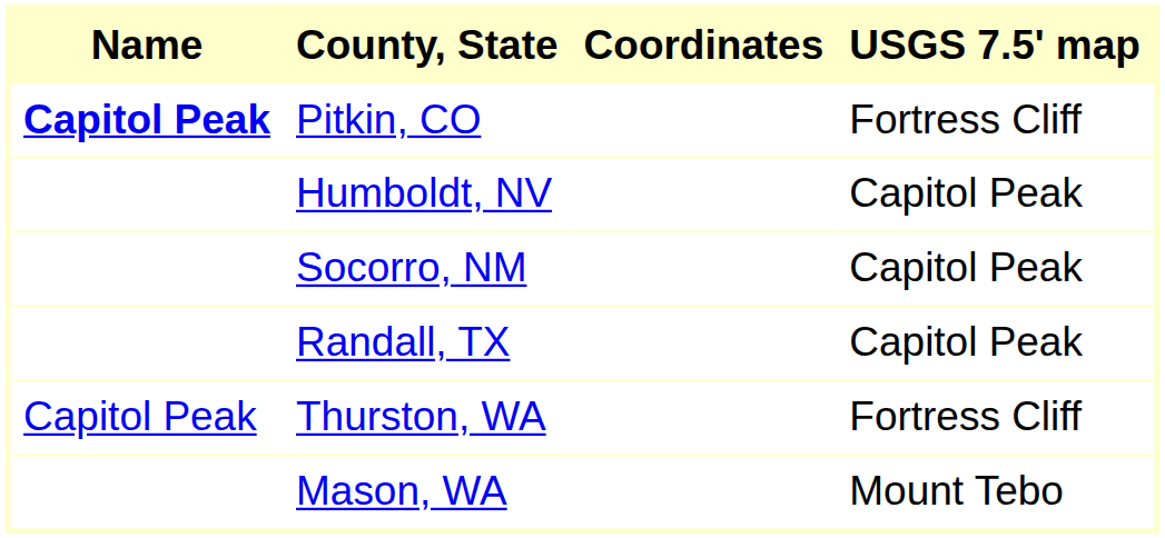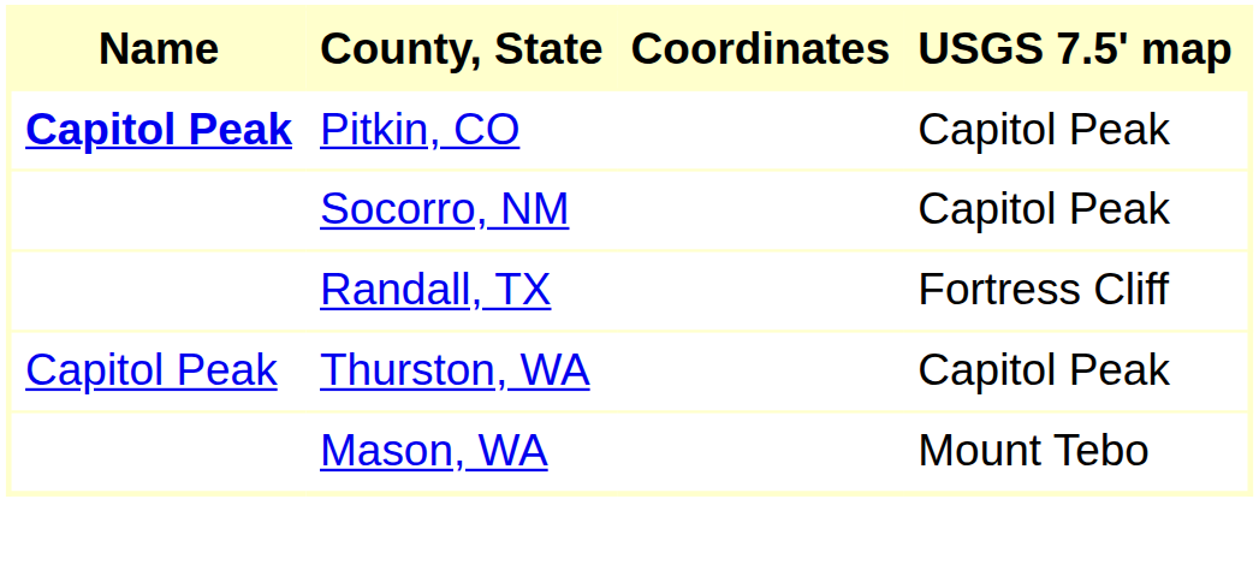Pitkin, CO | USGS 7.5' map: Fortress Cliff -> Capitol Peak
- row: Humboldt, NV | Capitol Peak
Randall, TX | USGS 7.5' map: Capitol Peak -> Fortress Cliff
Thurston, WA | USGS 7.5' map: Fortress Cliff -> Capitol Peak
